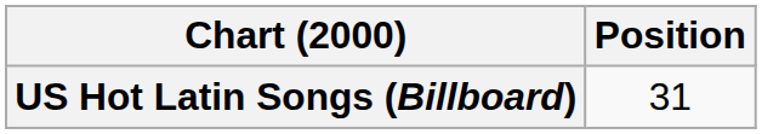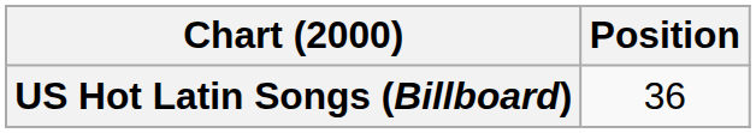US Hot Latin Songs (Billboard) | Position: 31 -> 36
